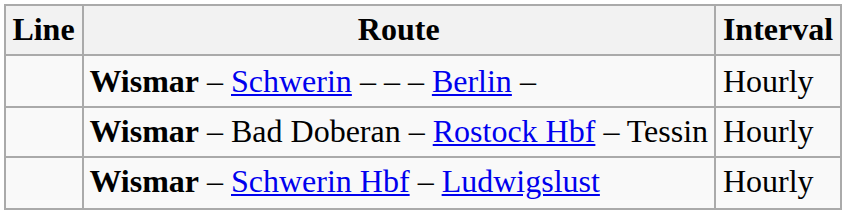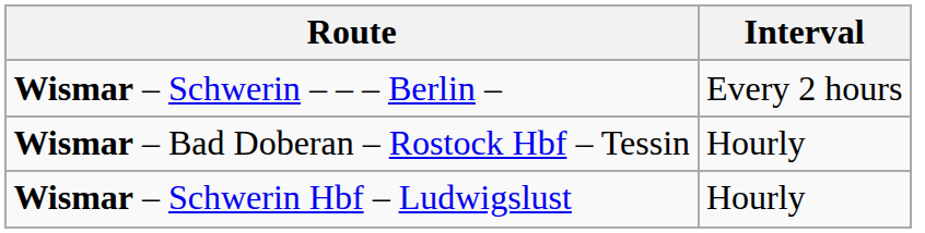- column: Line
Wismar – Schwerin – – – Berlin – | Interval: Hourly -> Every 2 hours
